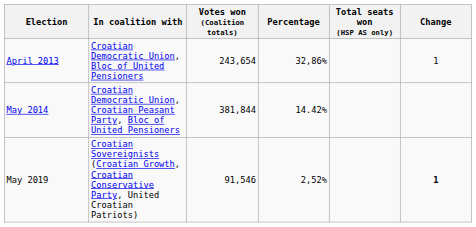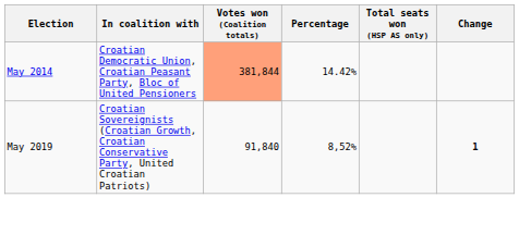- row: April 2013 | Croatian Democratic Union, Bloc of United Pensioners | 243,654 | 32,86% | 1
May 2014 | Votes won (Coalition totals): no background -> lightsalmon background
May 2019 | Votes won (Coalition totals): 91,546 -> 91,840
May 2019 | Percentage: 2,52% -> 8,52%
